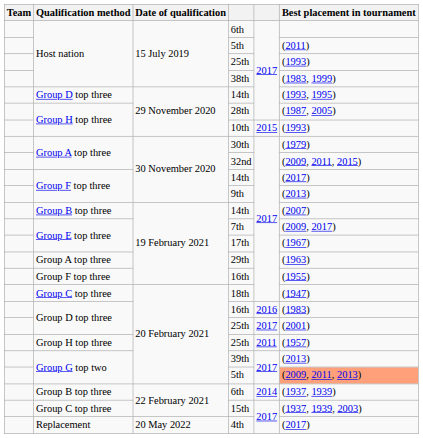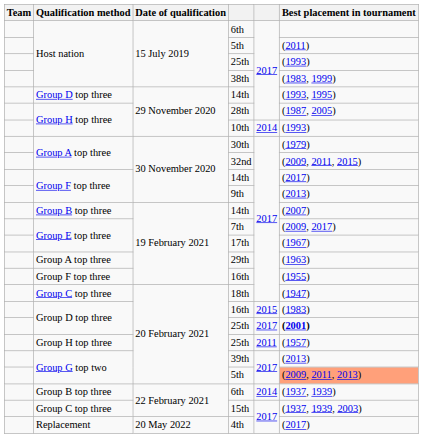10th | column 5: 2015 -> 2014
Group D top three / 16th | column 5: 2016 -> 2015
Group D top three / 25th | Best placement in tournament: normal -> bold
